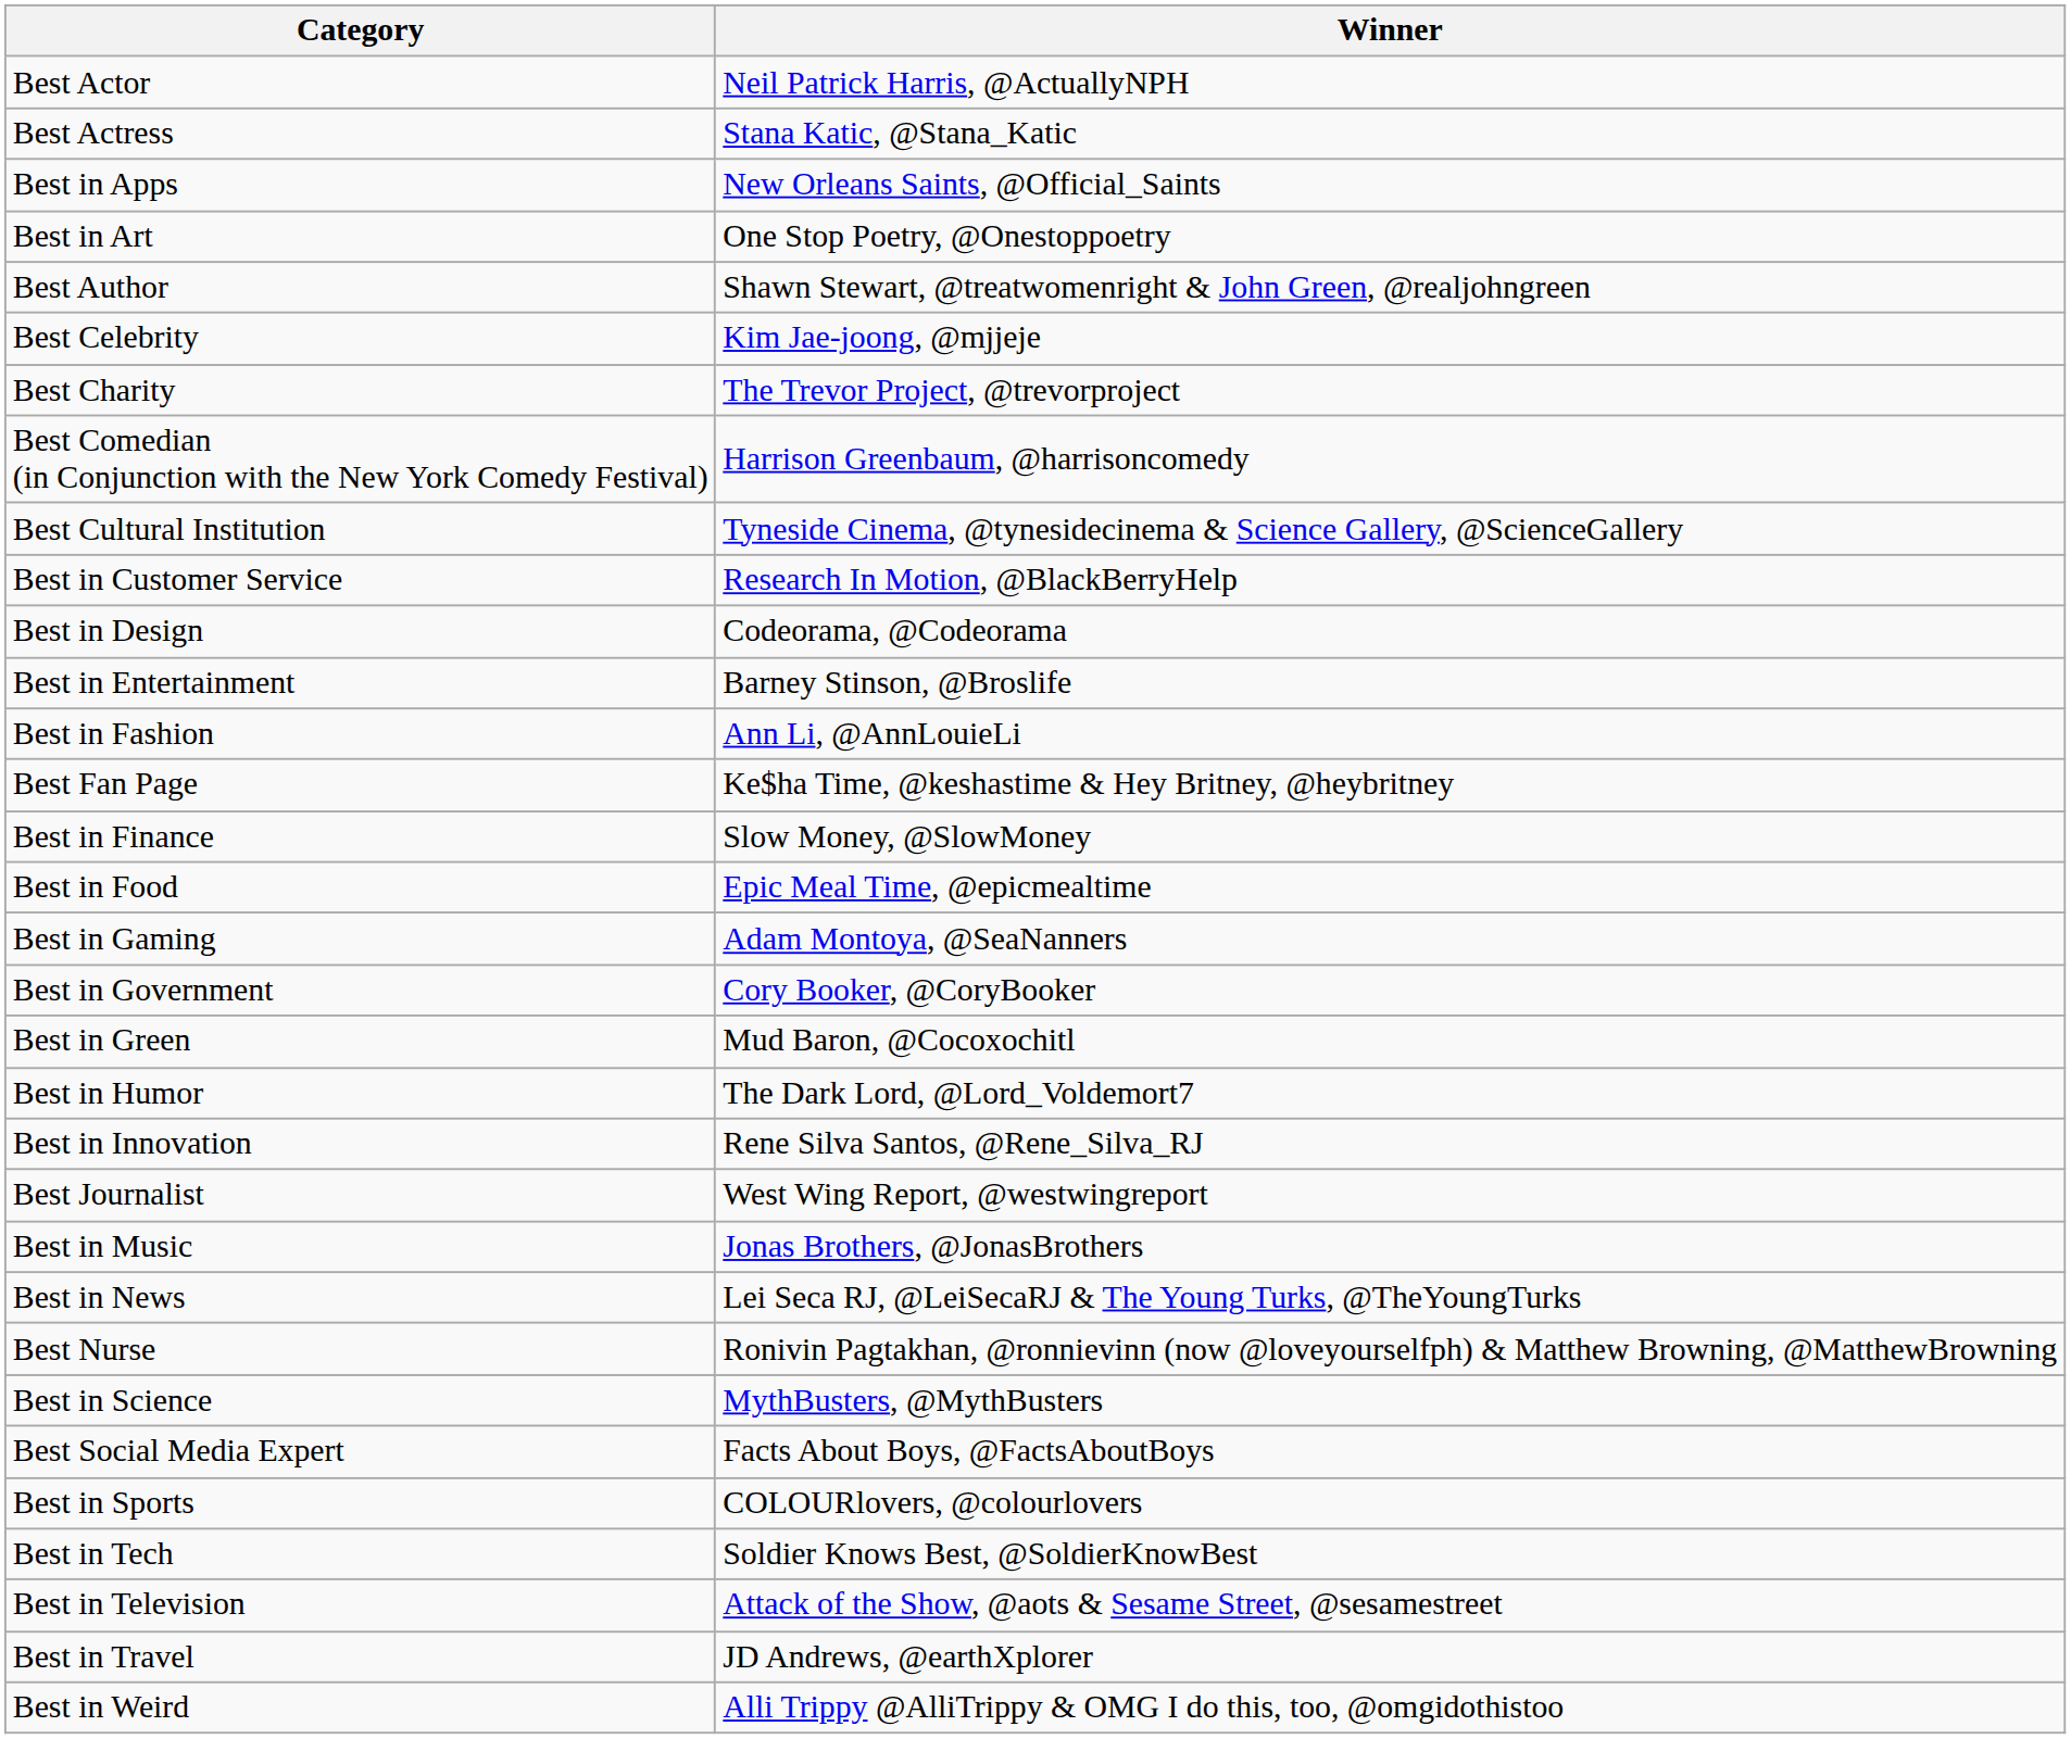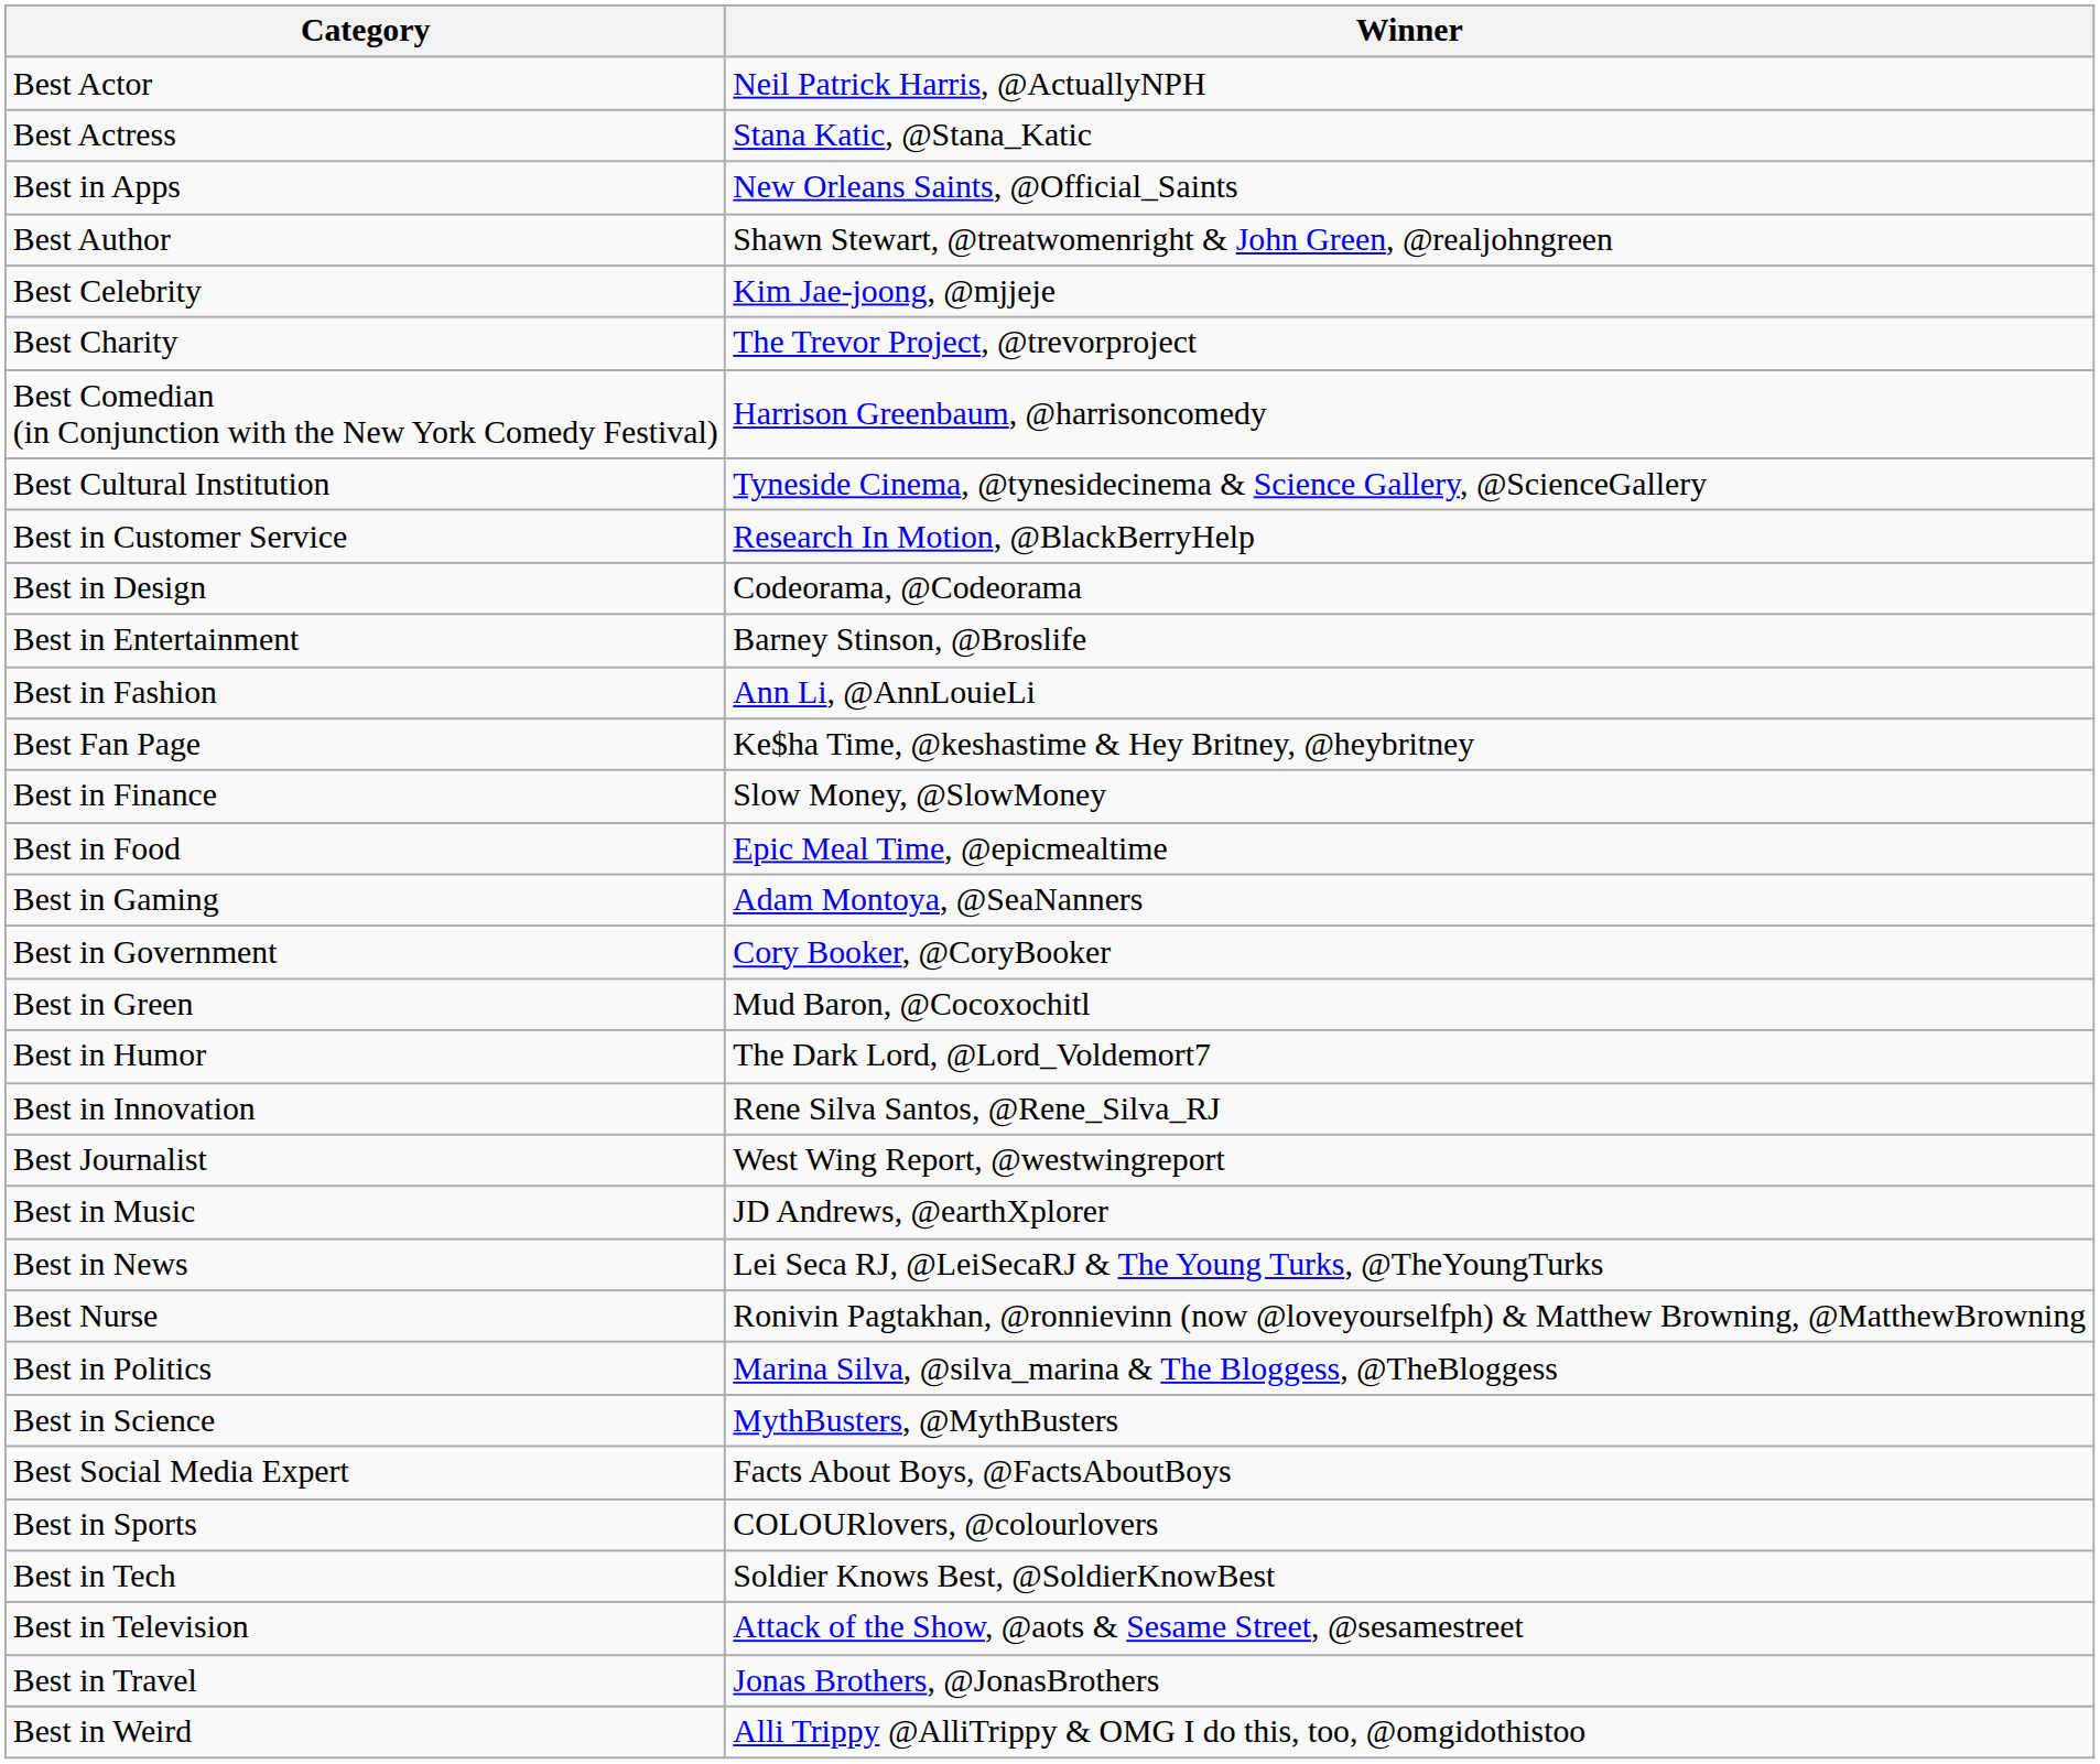- row: Best in Art | One Stop Poetry, @Onestoppoetry
Best in Music | Winner: Jonas Brothers, @JonasBrothers -> JD Andrews, @earthXplorer
+ row: Best in Politics | Marina Silva, @silva_marina & The Bloggess, @TheBloggess
Best in Travel | Winner: JD Andrews, @earthXplorer -> Jonas Brothers, @JonasBrothers
